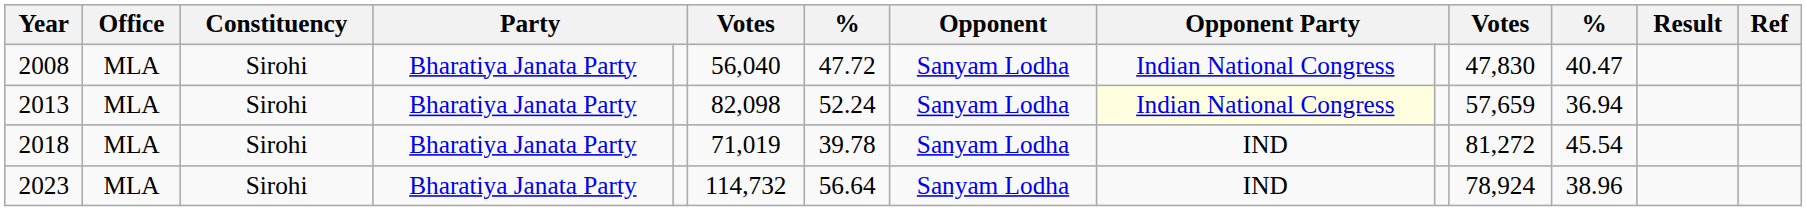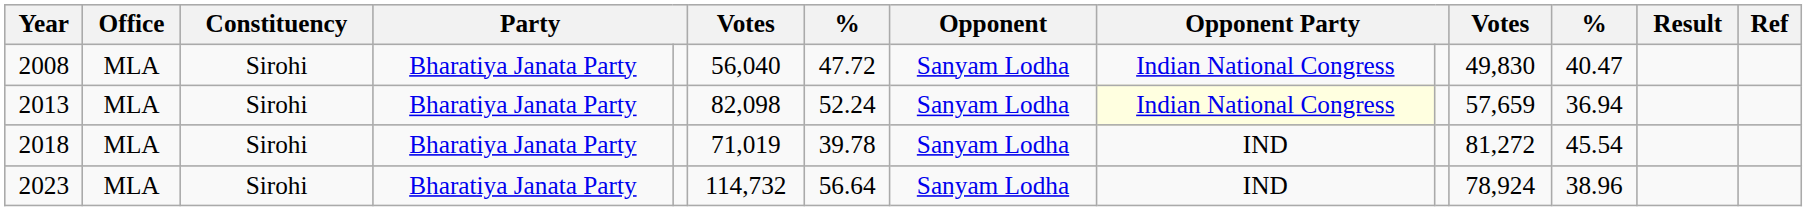2008 | column 11: 47,830 -> 49,830
